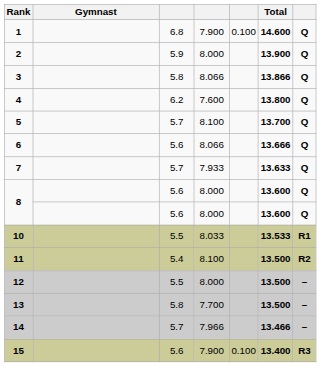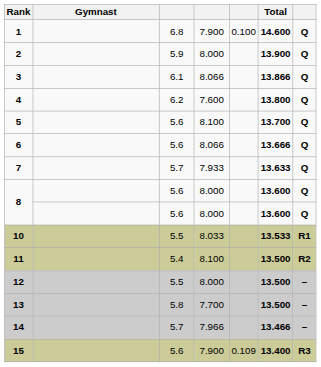3 | column 3: 5.8 -> 6.1
5 | column 3: 5.7 -> 5.6
15 | column 5: 0.100 -> 0.109
